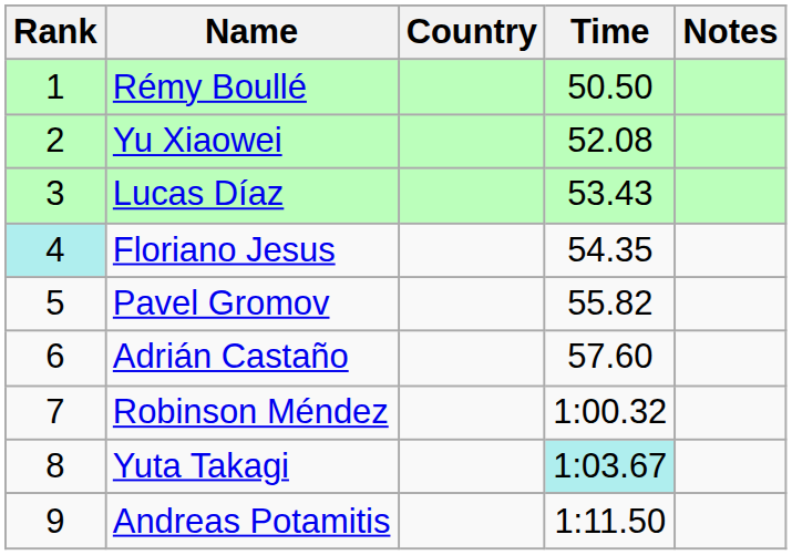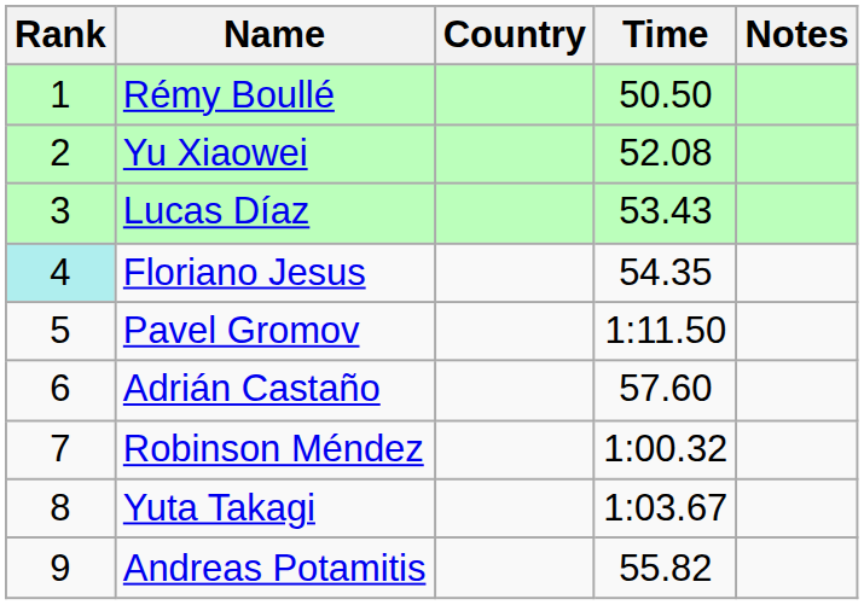Pavel Gromov | Time: 55.82 -> 1:11.50
Yuta Takagi | Time: paleturquoise background -> no background
Andreas Potamitis | Time: 1:11.50 -> 55.82
